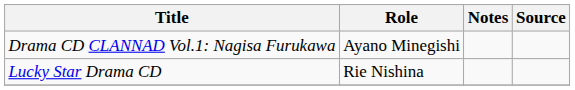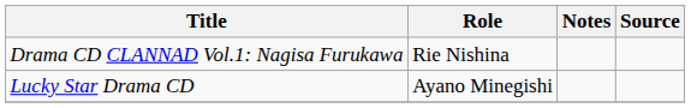Drama CD CLANNAD Vol.1: Nagisa Furukawa | Role: Ayano Minegishi -> Rie Nishina
Lucky Star Drama CD | Role: Rie Nishina -> Ayano Minegishi
